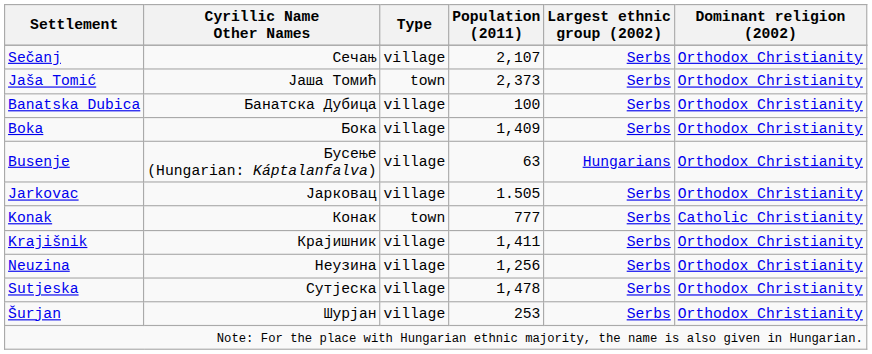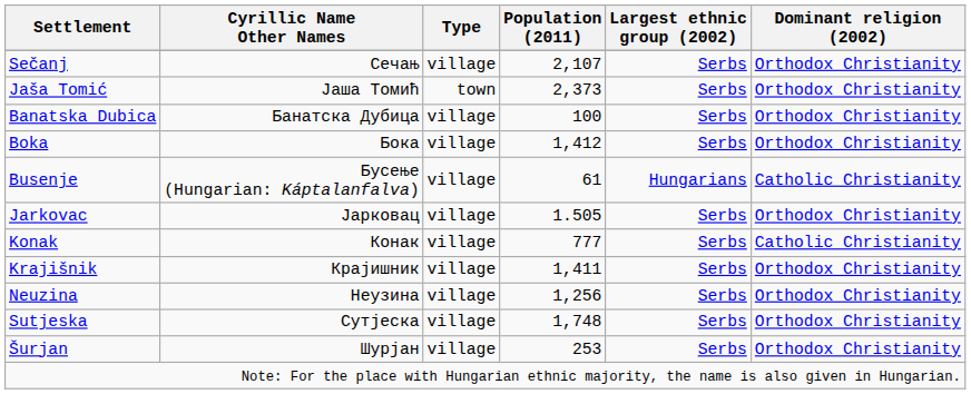Boka | Population (2011): 1,409 -> 1,412
Busenje | Population (2011): 63 -> 61
Busenje | Dominant religion (2002): Orthodox Christianity -> Catholic Christianity
Konak | Type: town -> village
Sutjeska | Population (2011): 1,478 -> 1,748
